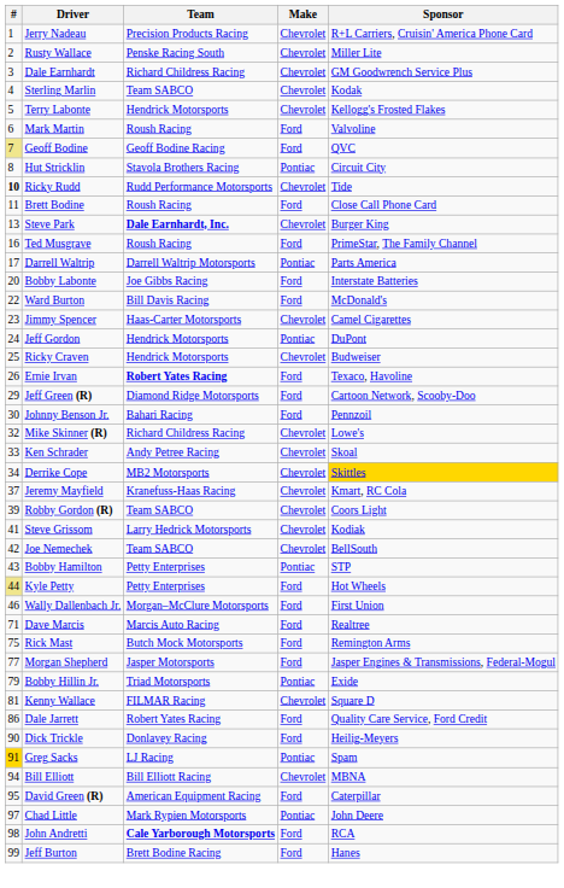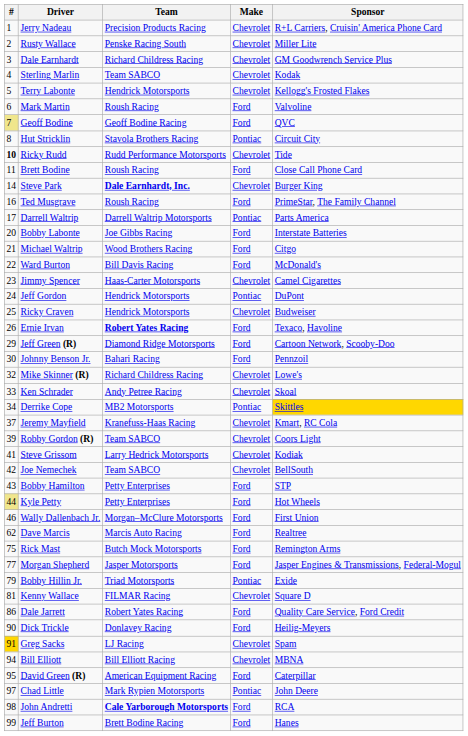Steve Park | #: 13 -> 14
+ row: 21 | Michael Waltrip | Wood Brothers Racing | Ford | Citgo
Derrike Cope | Make: Chevrolet -> Pontiac
Bobby Hamilton | Make: Pontiac -> Ford
Dave Marcis | #: 71 -> 62
Greg Sacks | Make: Pontiac -> Chevrolet
